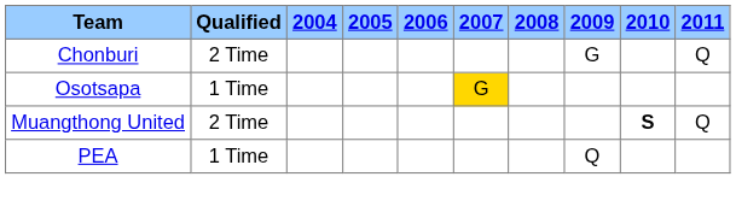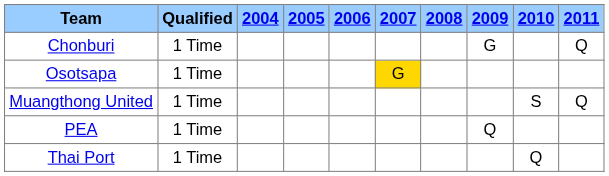Chonburi | Qualified: 2 Time -> 1 Time
Muangthong United | Qualified: 2 Time -> 1 Time
Muangthong United | 2010: bold -> normal
+ row: Thai Port | 1 Time | Q
